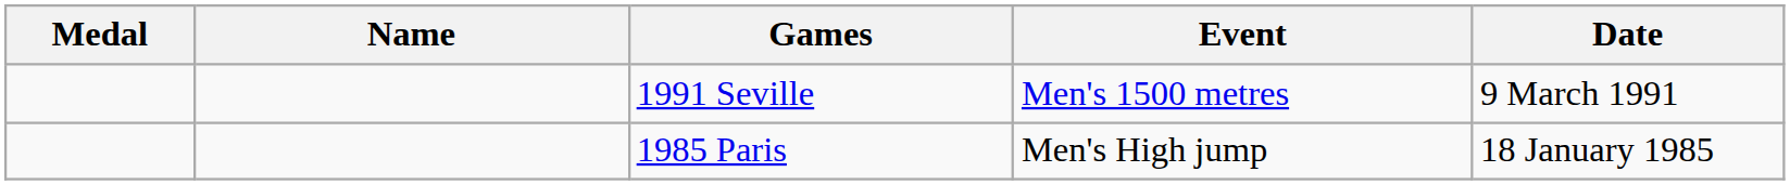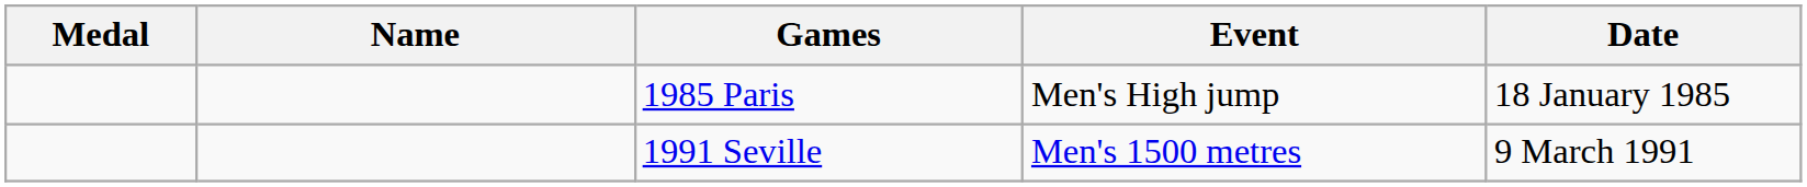rows swapped: 1985 Paris <-> 1991 Seville
